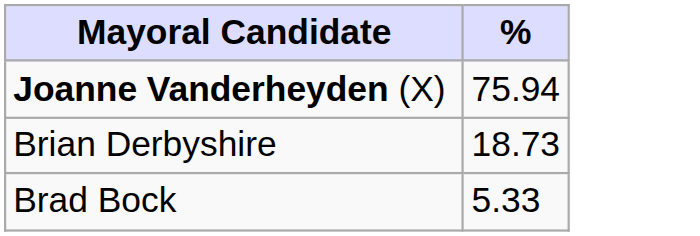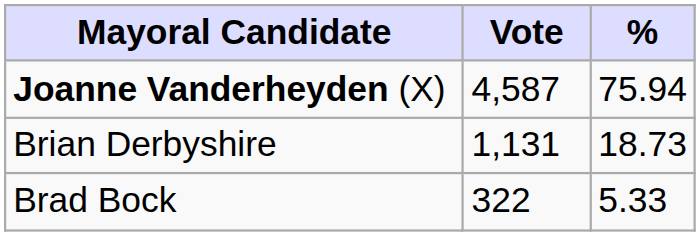+ column: Vote | 4,587 | 1,131 | 322
